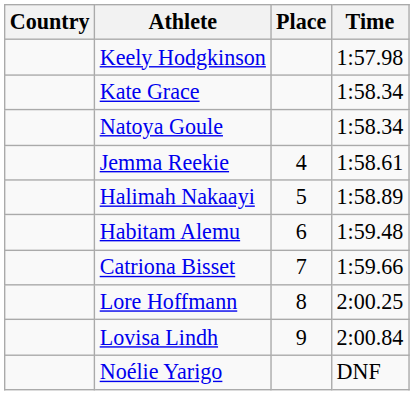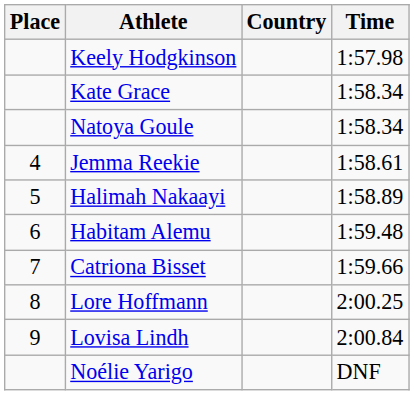columns swapped: Place <-> Country
